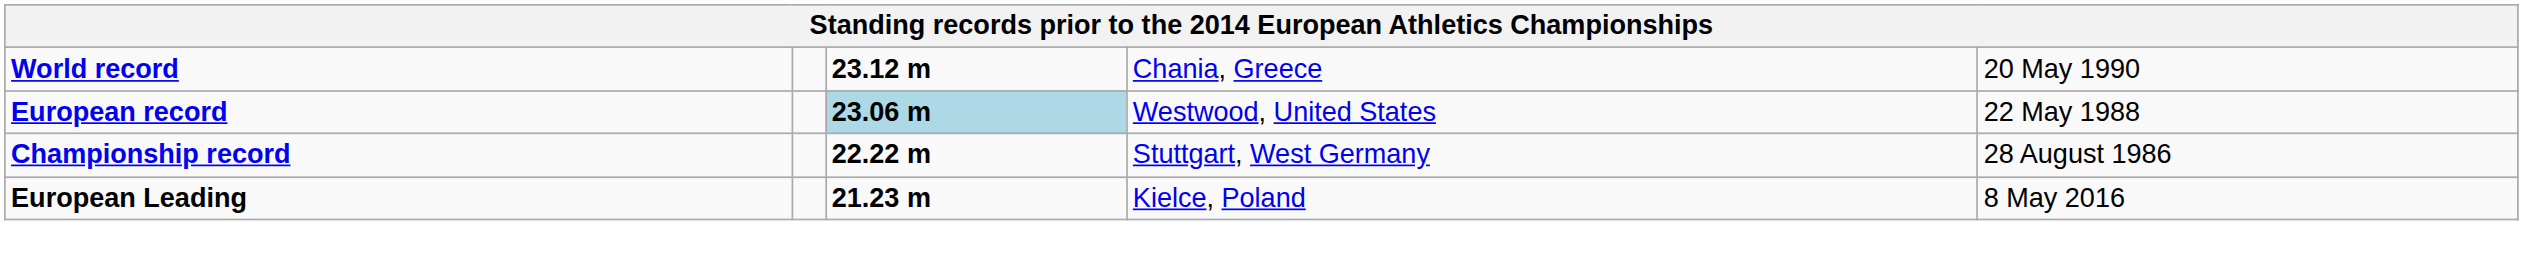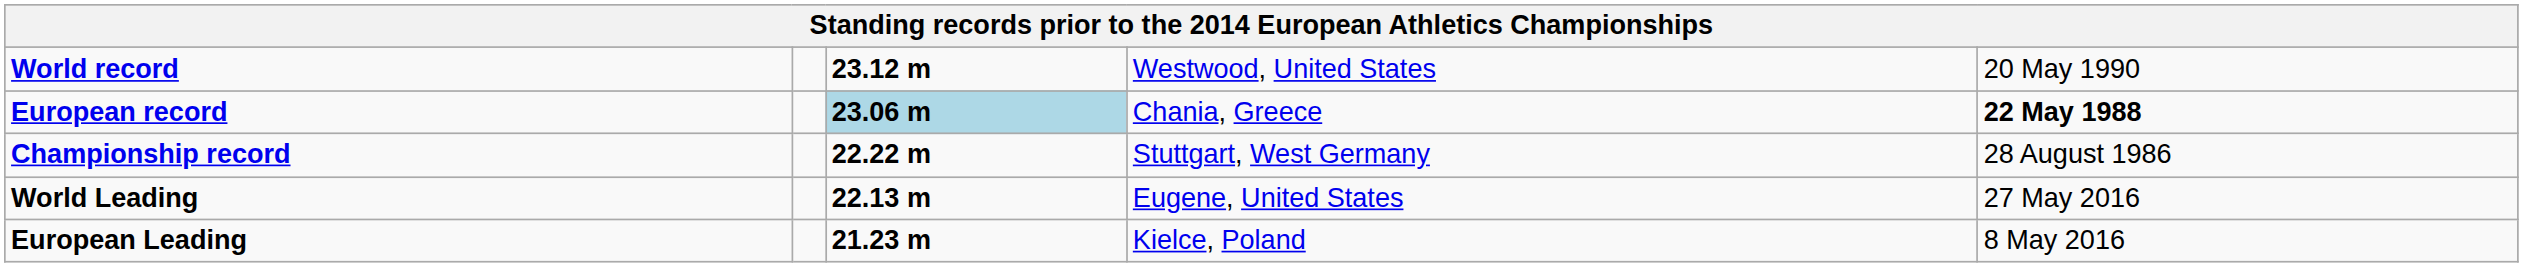World record | column 4: Chania, Greece -> Westwood, United States
European record | column 4: Westwood, United States -> Chania, Greece
European record | column 5: normal -> bold
+ row: World Leading | 22.13 m | Eugene, United States | 27 May 2016
